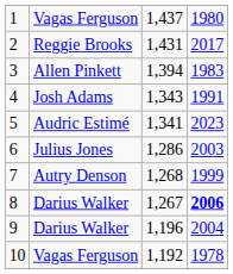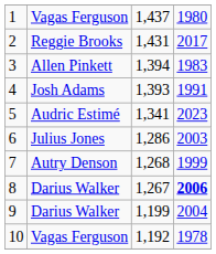4 | column 3: 1,343 -> 1,393
9 | column 3: 1,196 -> 1,199
